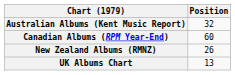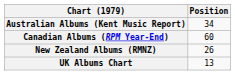Australian Albums (Kent Music Report) | Position: 32 -> 34
